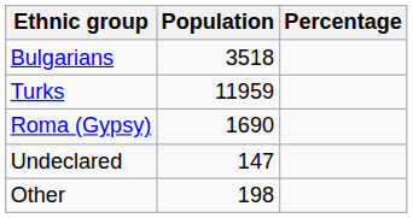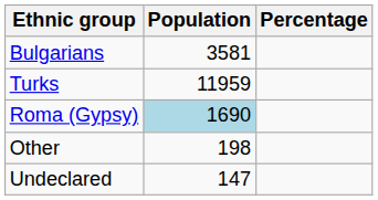Bulgarians | Population: 3518 -> 3581
Roma (Gypsy) | Population: no background -> lightblue background
rows swapped: Other <-> Undeclared
